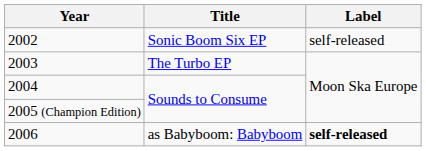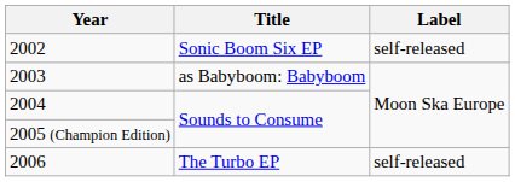2003 | Title: The Turbo EP -> as Babyboom: Babyboom
2006 | Title: as Babyboom: Babyboom -> The Turbo EP
2006 | Label: bold -> normal
